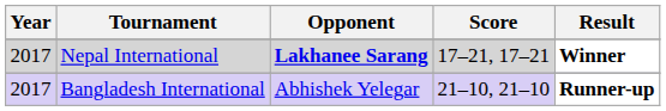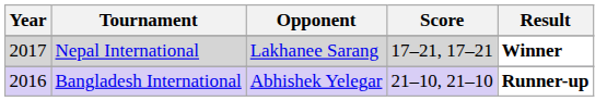Nepal International | Opponent: bold -> normal
Bangladesh International | Year: 2017 -> 2016
